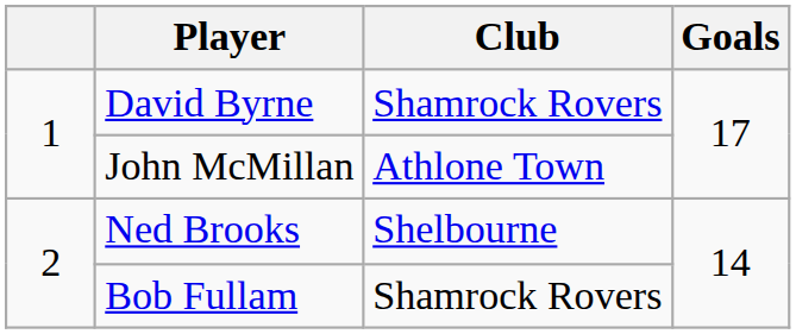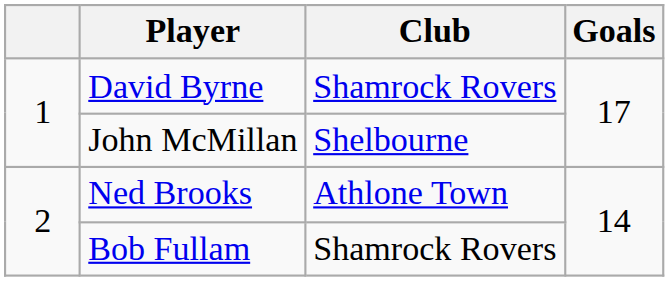John McMillan | Club: Athlone Town -> Shelbourne
Ned Brooks | Club: Shelbourne -> Athlone Town
